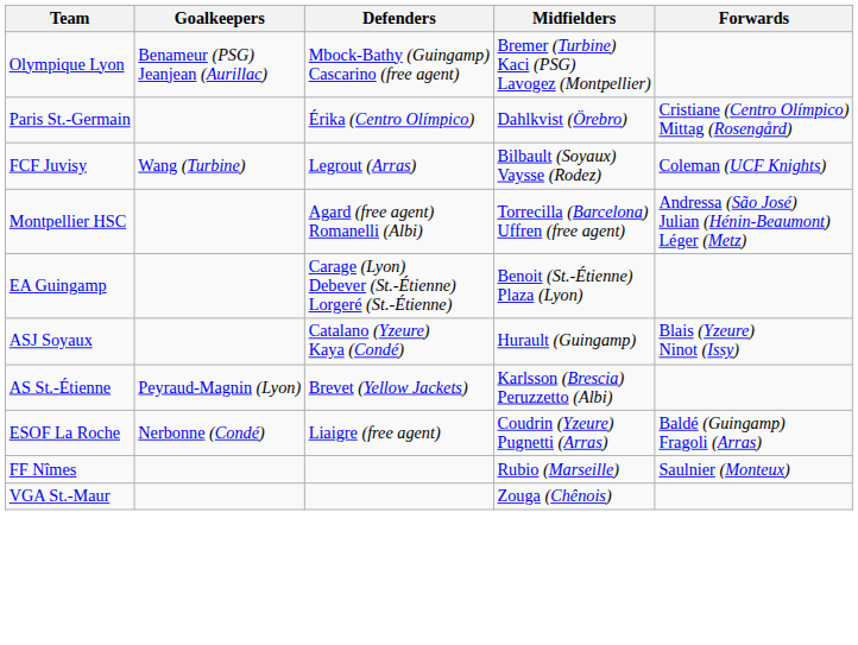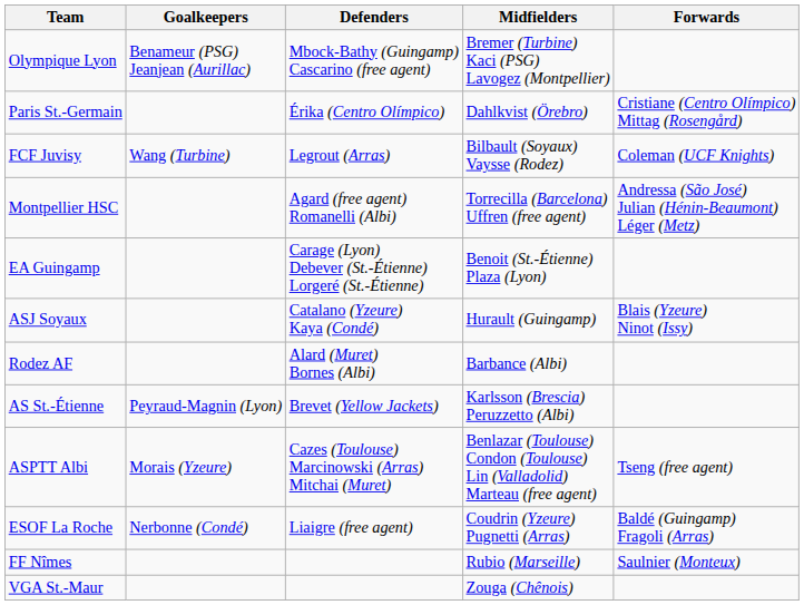+ row: Rodez AF | Alard (Muret) Bornes (Albi) | Barbance (Albi)
+ row: ASPTT Albi | Morais (Yzeure) | Cazes (Toulouse) Marcinowski (Arras) Mitchai (Muret) | Benlazar (Toulouse) Condon (Toulouse) Lin (Valladolid) Marteau (free agent) | Tseng (free agent)
